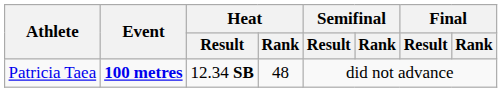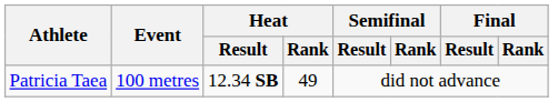Patricia Taea | Event: bold -> normal
Patricia Taea | Heat / Rank: 48 -> 49
